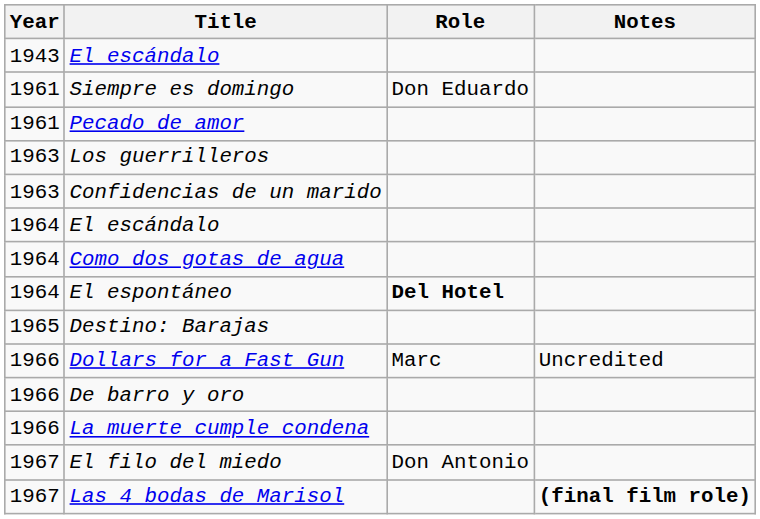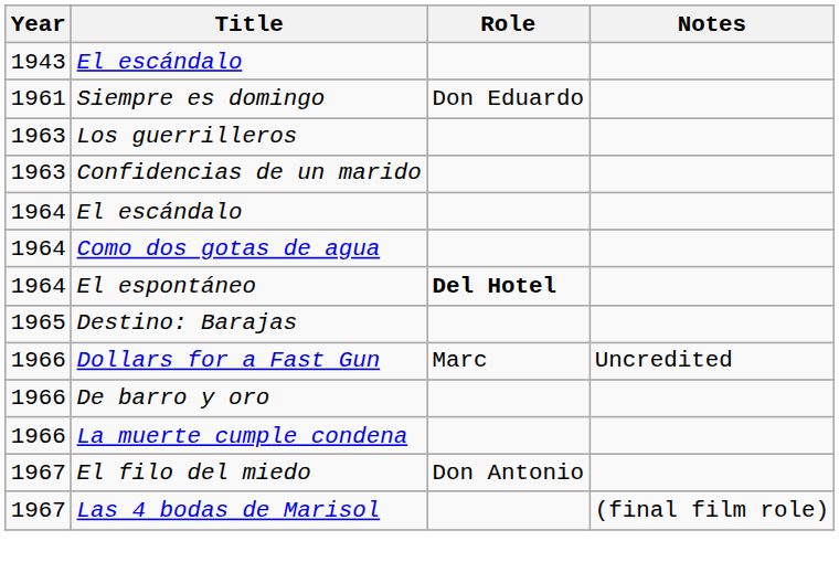- row: 1961 | Pecado de amor
Las 4 bodas de Marisol | Notes: bold -> normal
